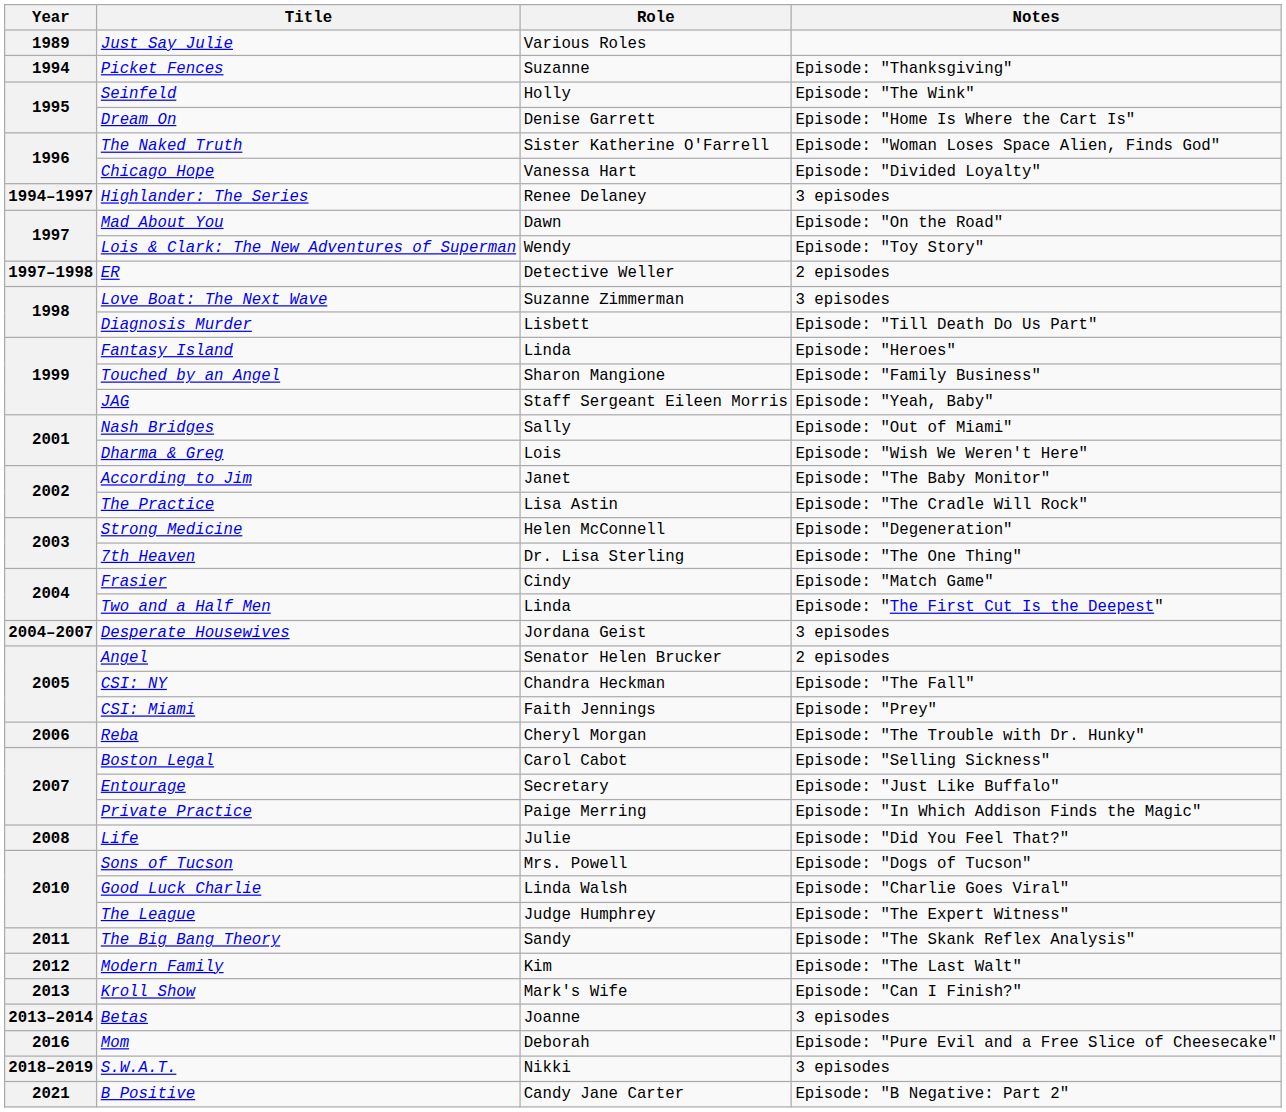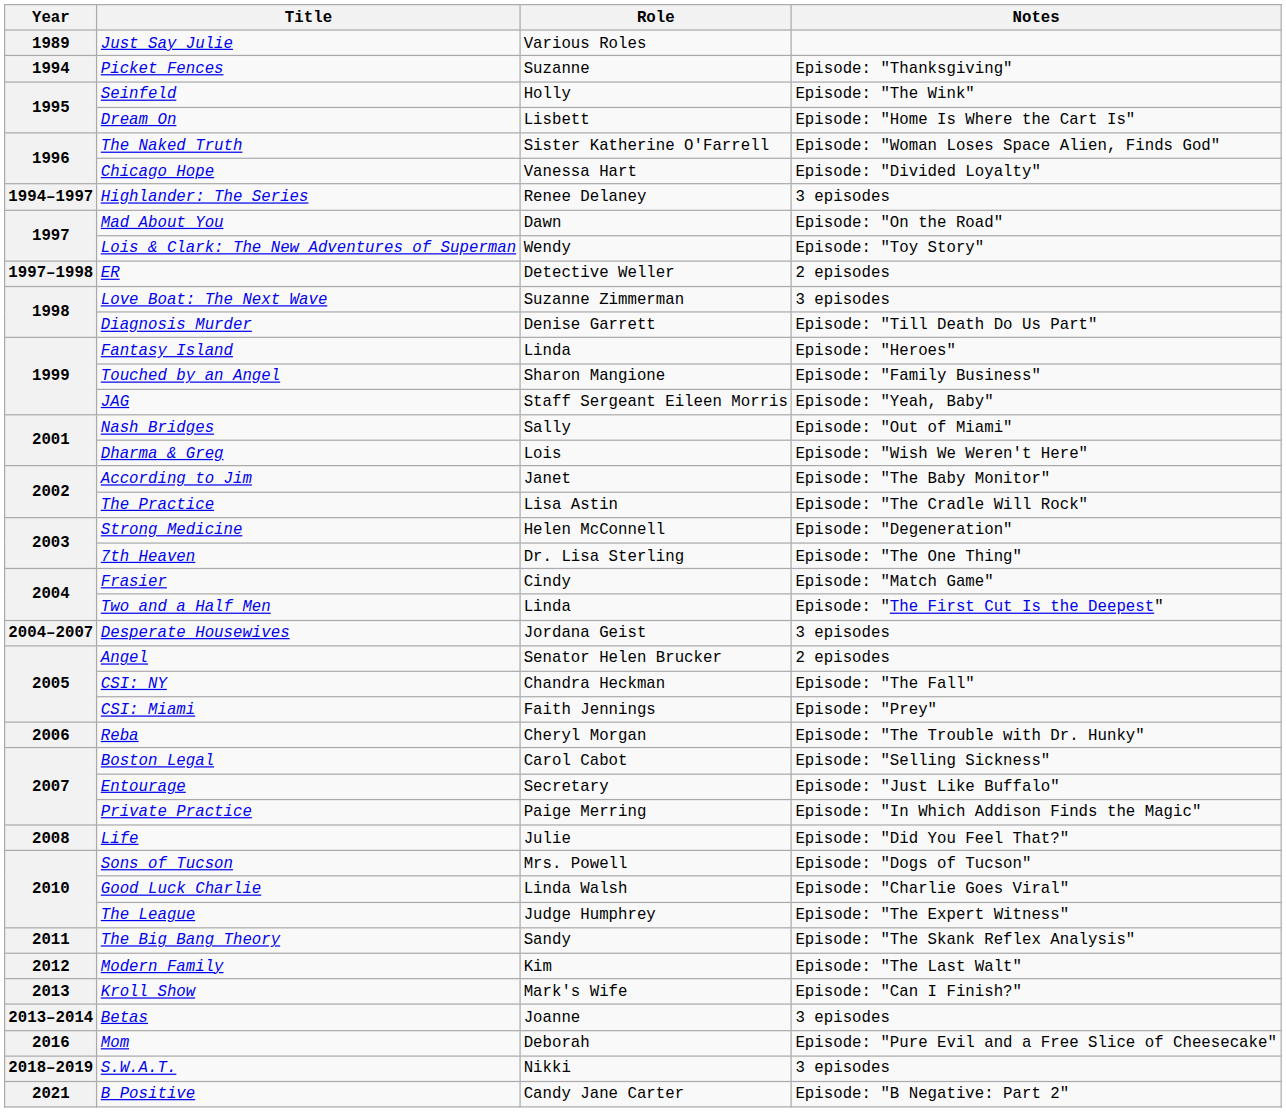Dream On | Role: Denise Garrett -> Lisbett
Diagnosis Murder | Role: Lisbett -> Denise Garrett
